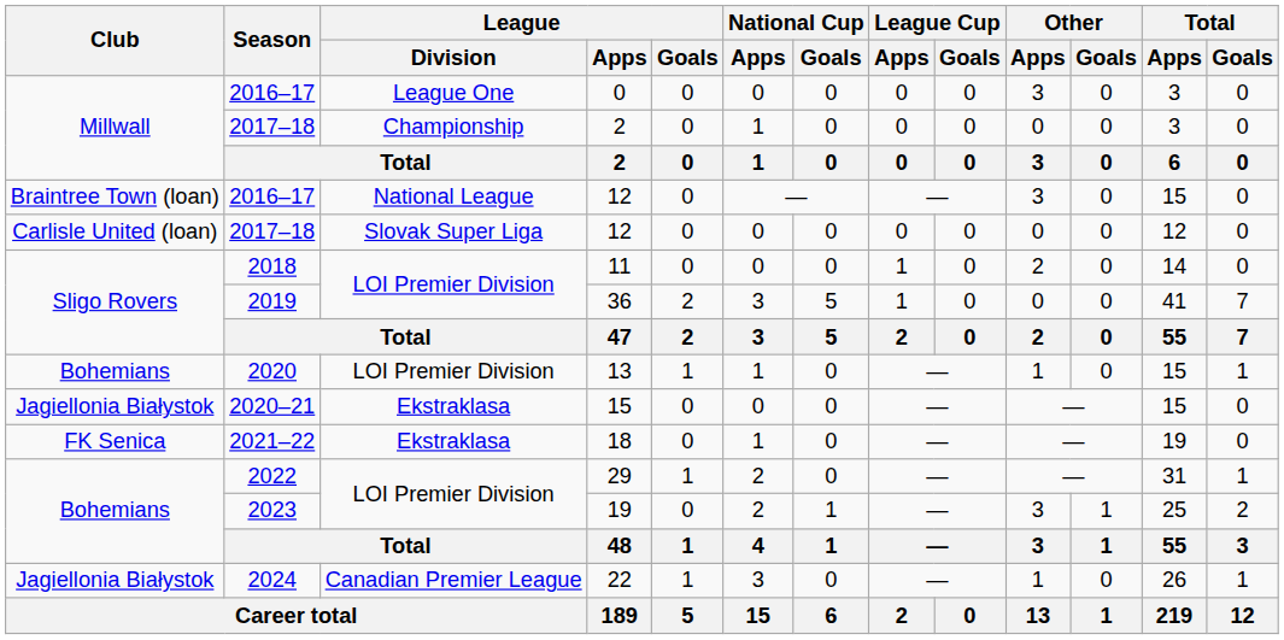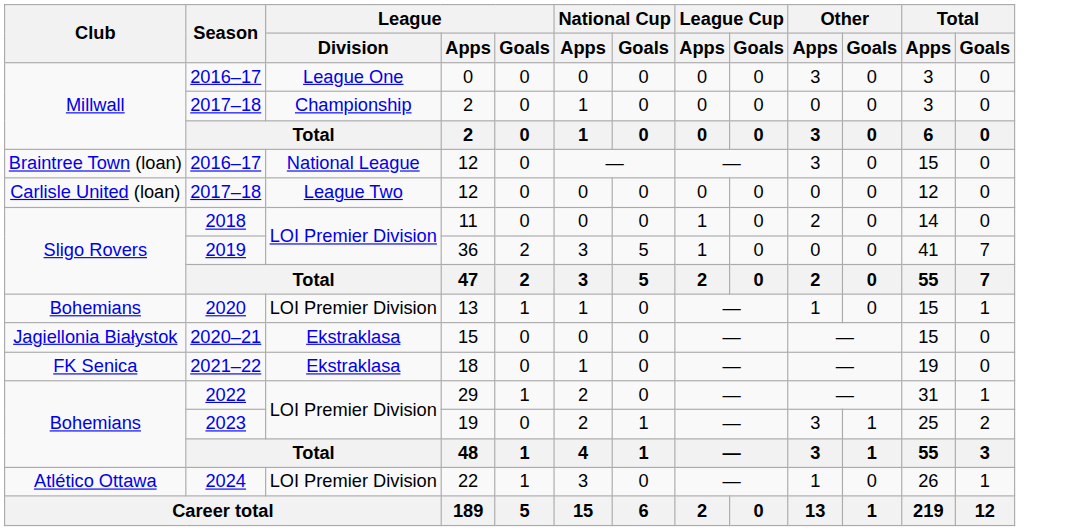2017–18 / 12 | League / Division: Slovak Super Liga -> League Two
22 | Club: Jagiellonia Białystok -> Atlético Ottawa
22 | League / Division: Canadian Premier League -> LOI Premier Division
